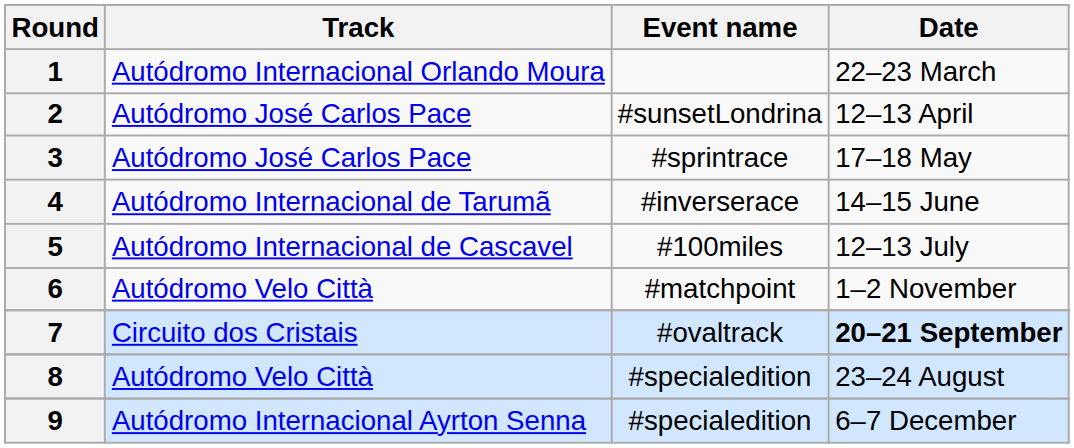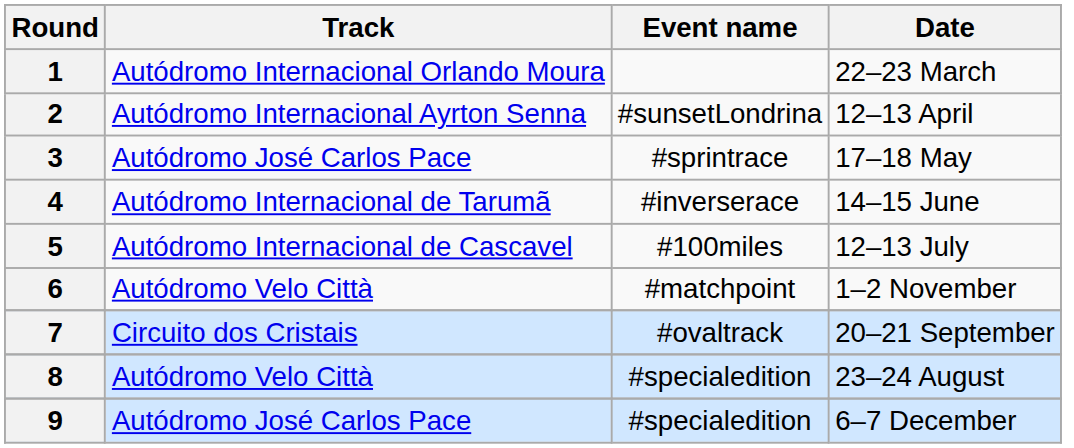2 | Track: Autódromo José Carlos Pace -> Autódromo Internacional Ayrton Senna
7 | Date: bold -> normal
9 | Track: Autódromo Internacional Ayrton Senna -> Autódromo José Carlos Pace
